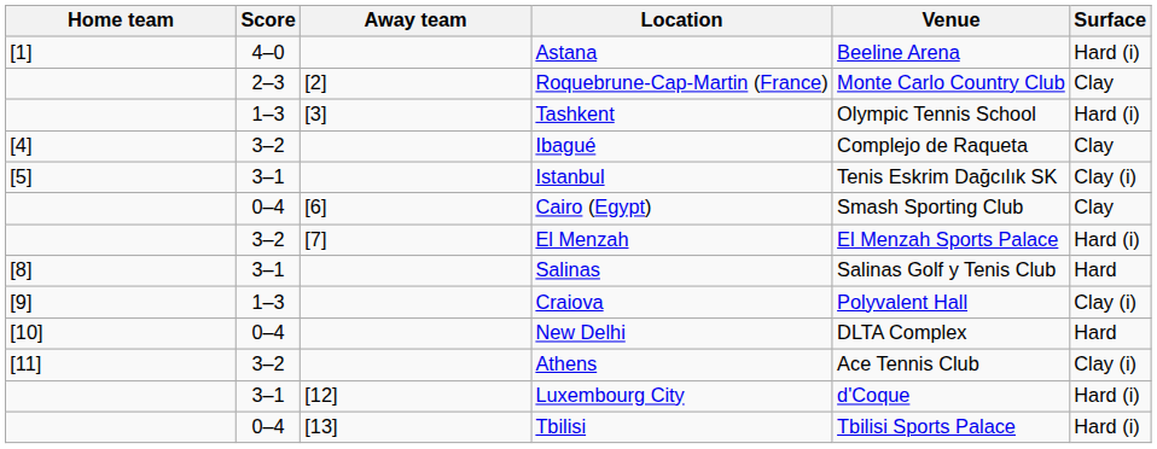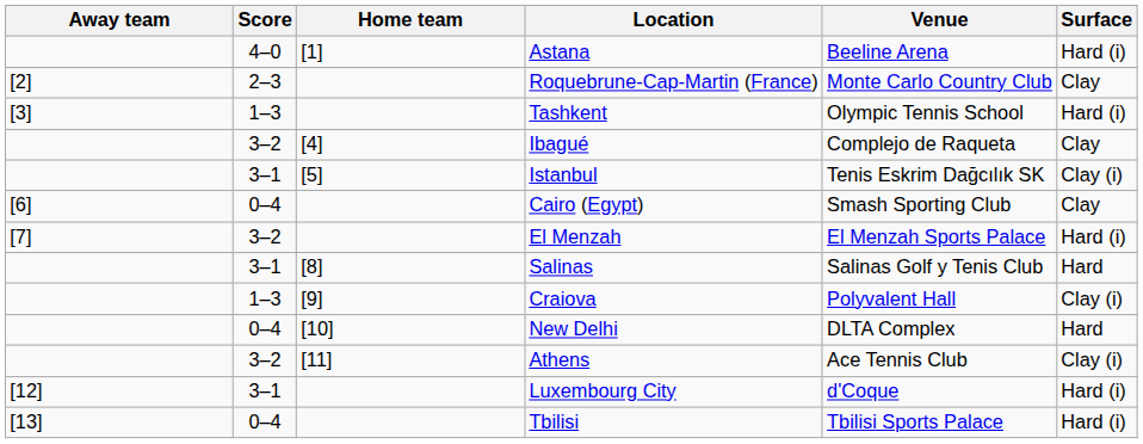columns swapped: Home team <-> Away team
